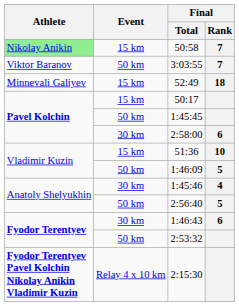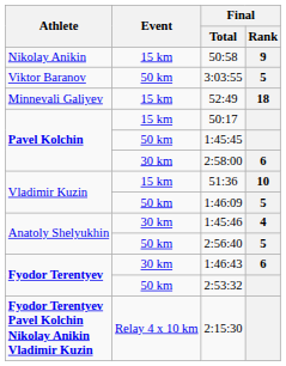50:58 | Athlete: lightgreen background -> no background
50:58 | Final / Rank: 7 -> 9
3:03:55 | Final / Rank: 7 -> 5
